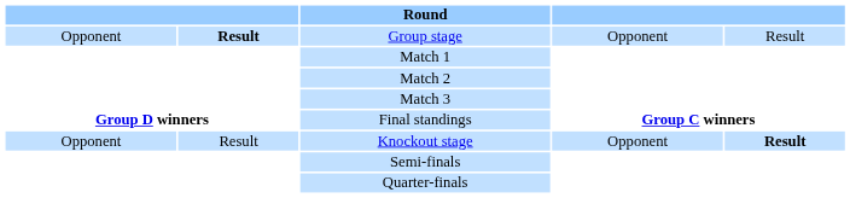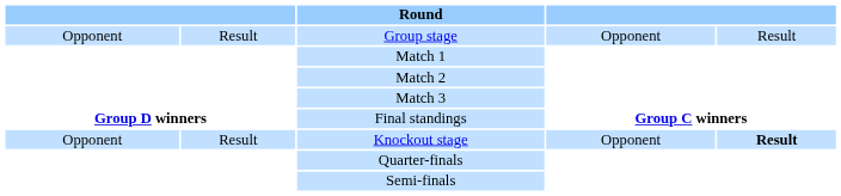Group stage | column 2: bold -> normal
rows swapped: Quarter-finals <-> Semi-finals
